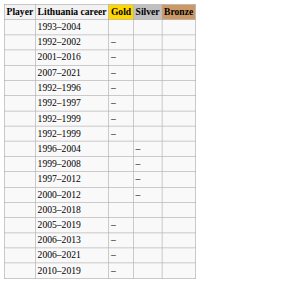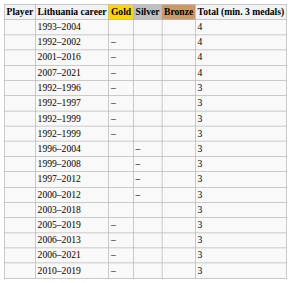+ column: Total (min. 3 medals) | 4 | 4 | 4 | 4 | 3 | 3 | 3 | 3 | 3 | 3 | 3 | 3 | 3 | 3 | 3 | 3 | 3
